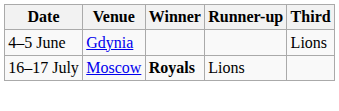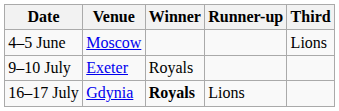4–5 June | Venue: Gdynia -> Moscow
+ row: 9–10 July | Exeter | Royals
16–17 July | Venue: Moscow -> Gdynia
